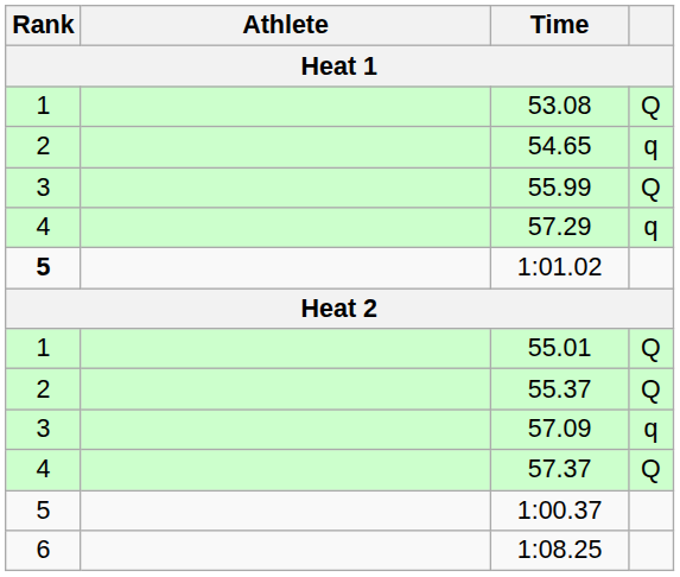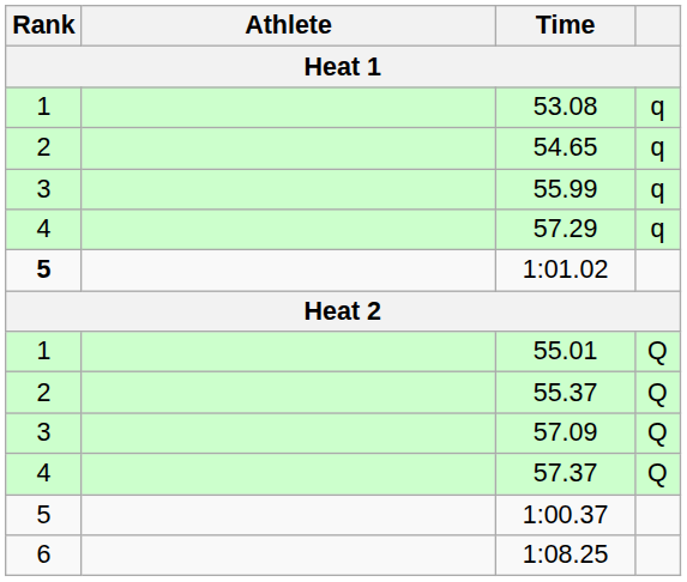53.08 | column 4: Q -> q
55.99 | column 4: Q -> q
57.09 | column 4: q -> Q
